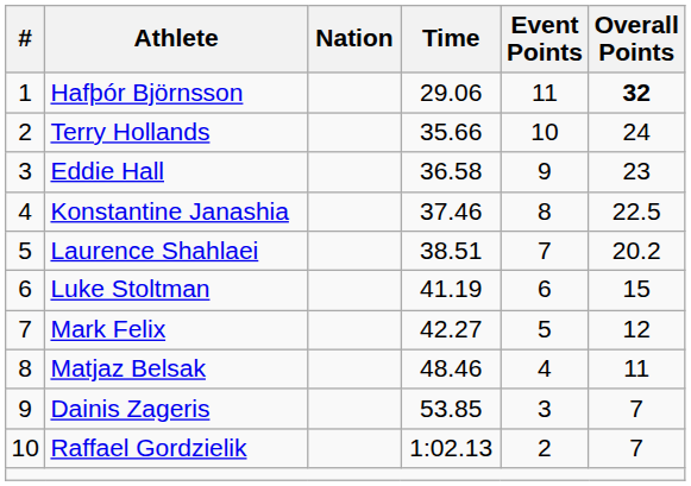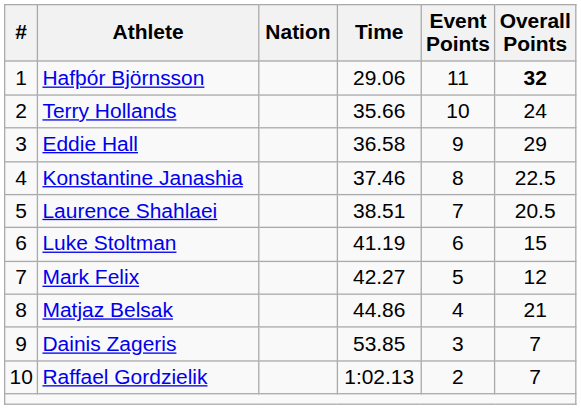Eddie Hall | Overall Points: 23 -> 29
Laurence Shahlaei | Overall Points: 20.2 -> 20.5
Matjaz Belsak | Time: 48.46 -> 44.86
Matjaz Belsak | Overall Points: 11 -> 21
